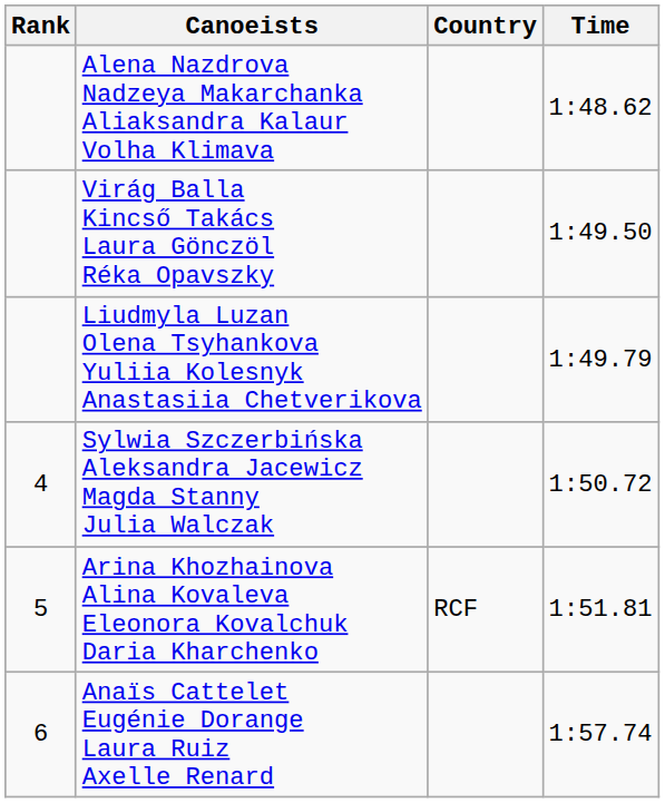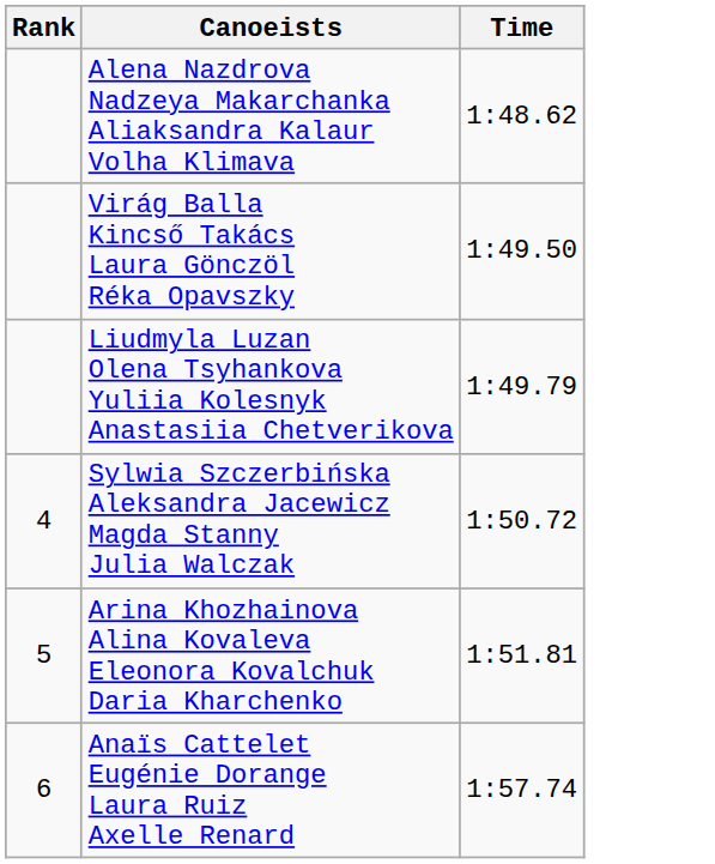- column: Country | RCF
